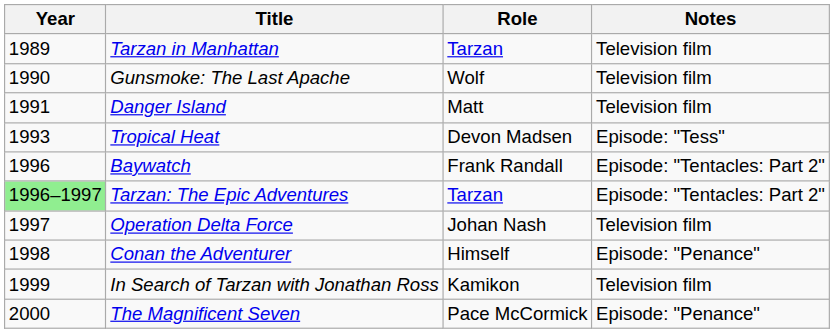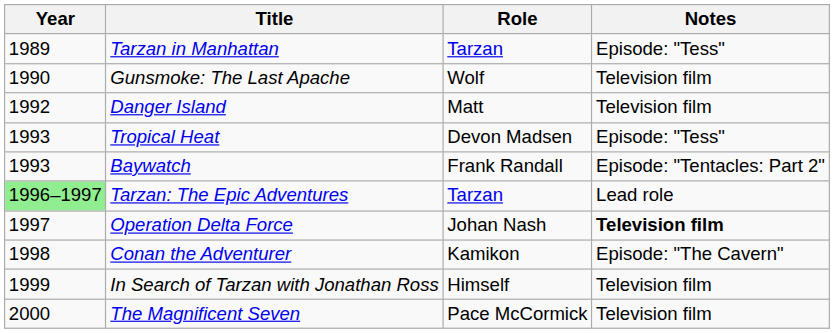Tarzan in Manhattan | Notes: Television film -> Episode: "Tess"
Danger Island | Year: 1991 -> 1992
Baywatch | Year: 1996 -> 1993
Tarzan: The Epic Adventures | Notes: Episode: "Tentacles: Part 2" -> Lead role
Operation Delta Force | Notes: normal -> bold
Conan the Adventurer | Role: Himself -> Kamikon
Conan the Adventurer | Notes: Episode: "Penance" -> Episode: "The Cavern"
In Search of Tarzan with Jonathan Ross | Role: Kamikon -> Himself
The Magnificent Seven | Notes: Episode: "Penance" -> Television film
